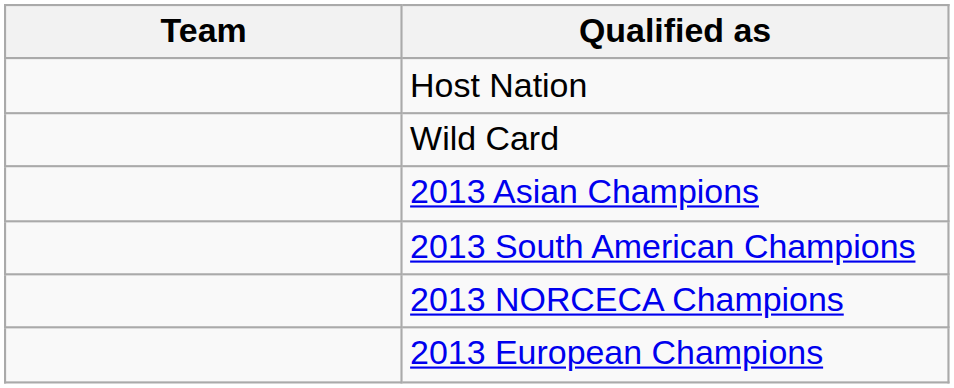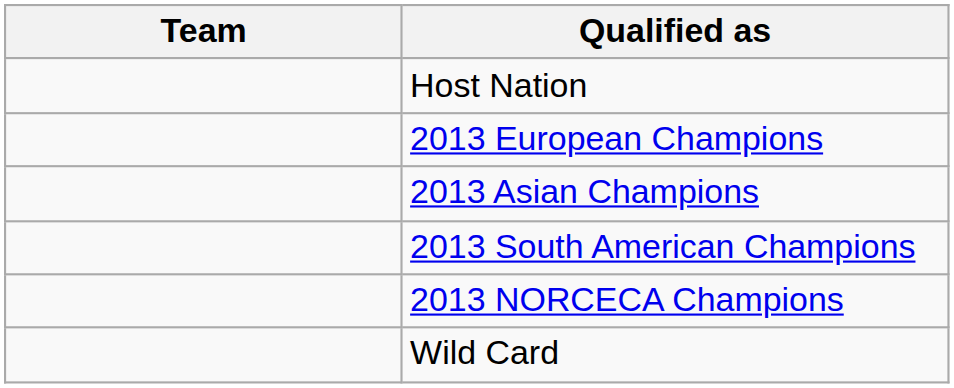rows swapped: 2013 European Champions <-> Wild Card
